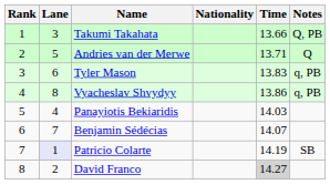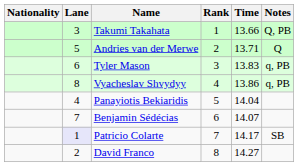columns swapped: Rank <-> Nationality
Panayiotis Bekiaridis | Time: 14.03 -> 14.04
Patricio Colarte | Time: 14.19 -> 14.17
David Franco | Time: lightgrey background -> no background
